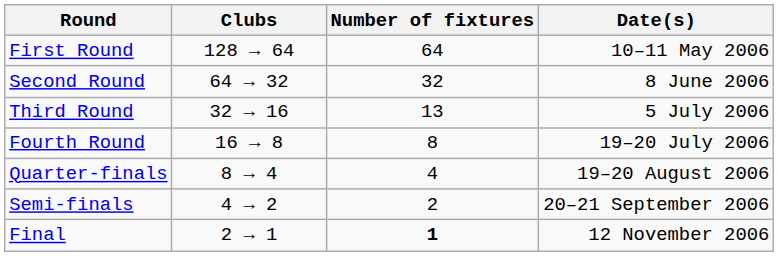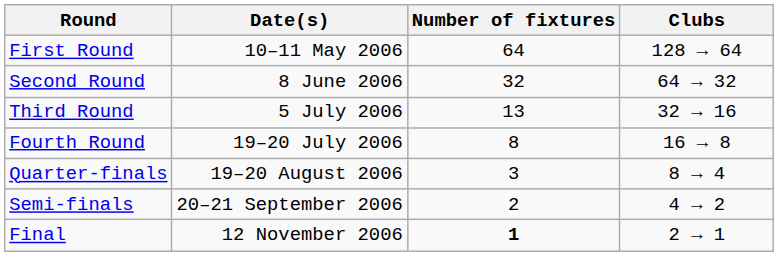columns swapped: Date(s) <-> Clubs
Quarter-finals | Number of fixtures: 4 -> 3
